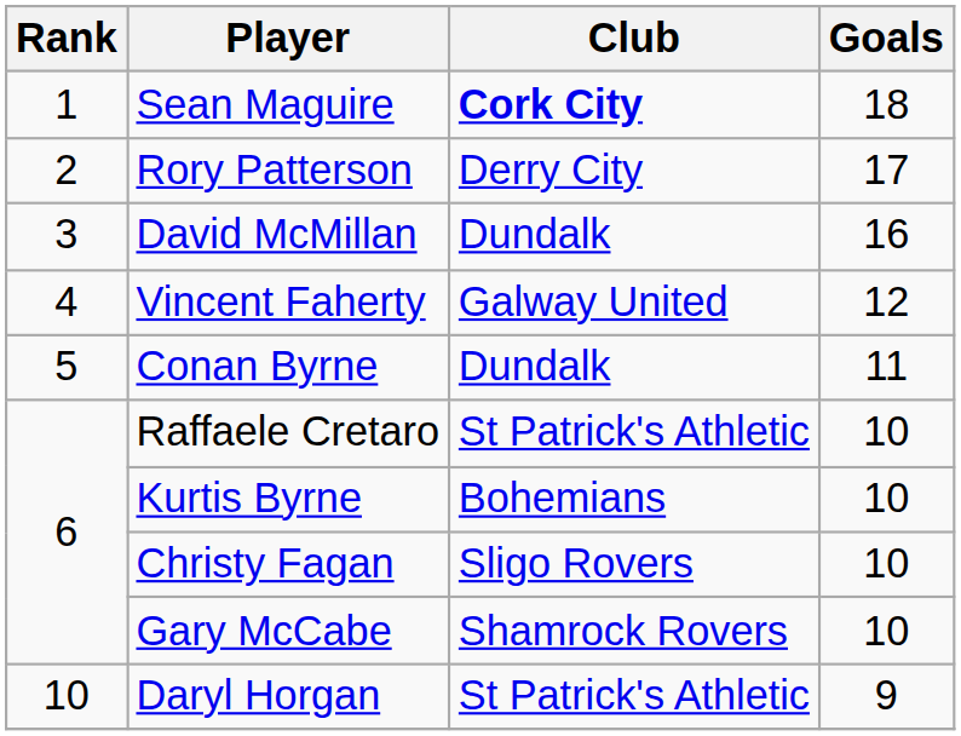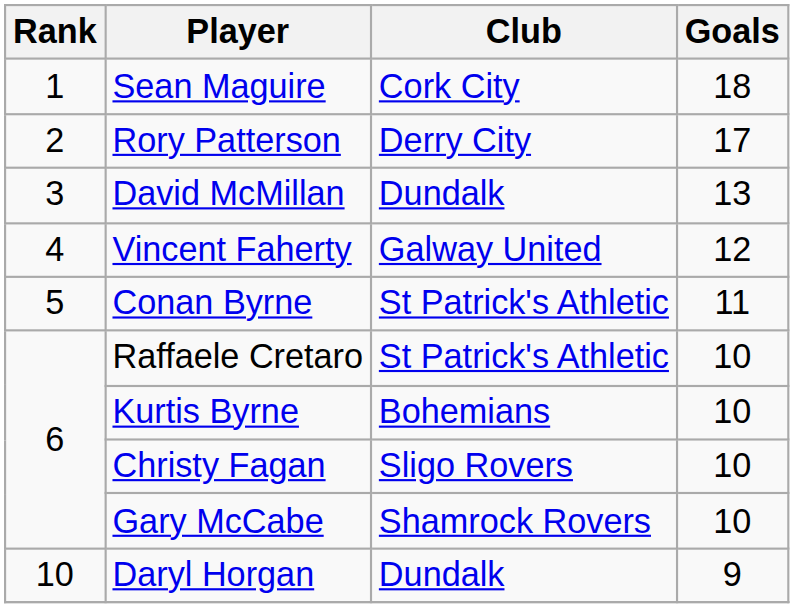Sean Maguire | Club: bold -> normal
David McMillan | Goals: 16 -> 13
Conan Byrne | Club: Dundalk -> St Patrick's Athletic
Daryl Horgan | Club: St Patrick's Athletic -> Dundalk
